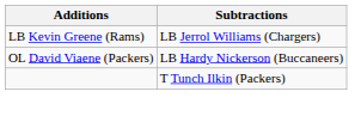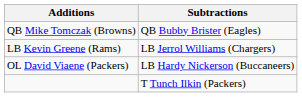+ row: QB Mike Tomczak (Browns) | QB Bubby Brister (Eagles)
